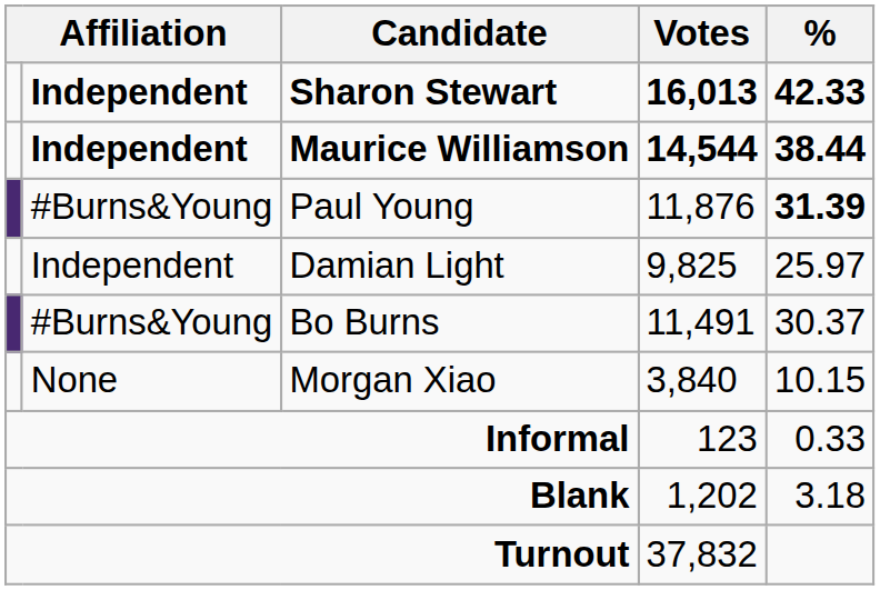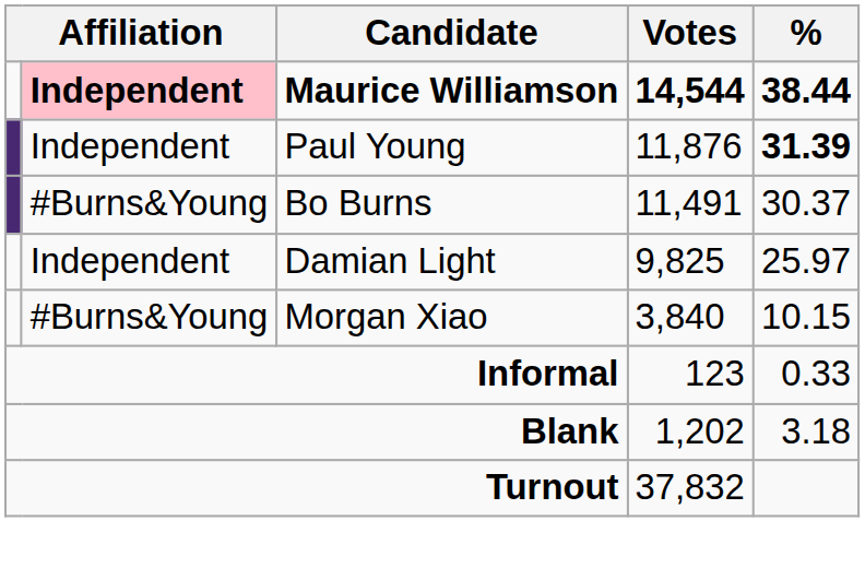- row: Independent | Sharon Stewart | 16,013 | 42.33
Maurice Williamson | column 2: no background -> pink background
Paul Young | column 2: #Burns&Young -> Independent
rows swapped: Bo Burns <-> Damian Light
Morgan Xiao | column 2: None -> #Burns&Young
